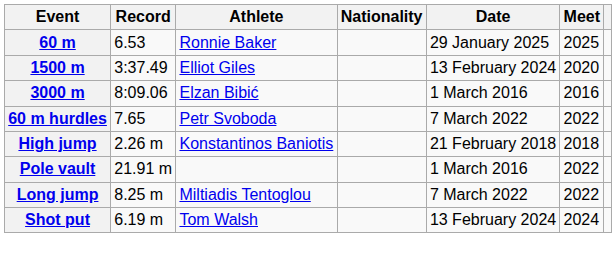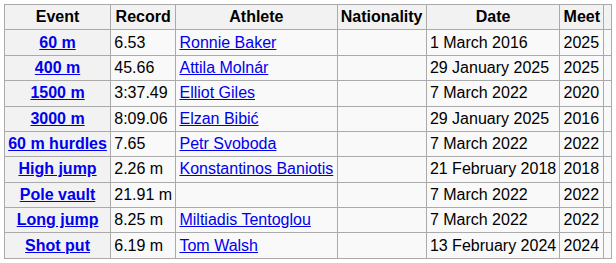60 m | Date: 29 January 2025 -> 1 March 2016
+ row: 400 m | 45.66 | Attila Molnár | 29 January 2025 | 2025
1500 m | Date: 13 February 2024 -> 7 March 2022
3000 m | Date: 1 March 2016 -> 29 January 2025
Pole vault | Date: 1 March 2016 -> 7 March 2022
